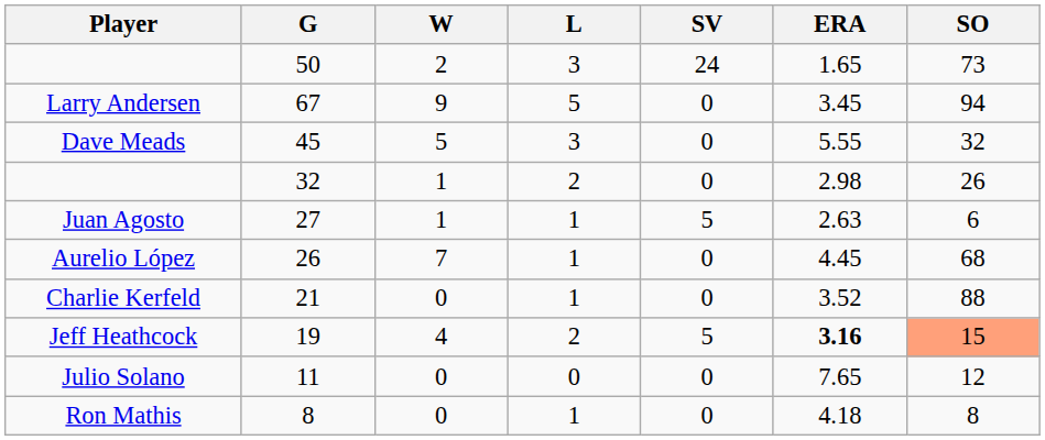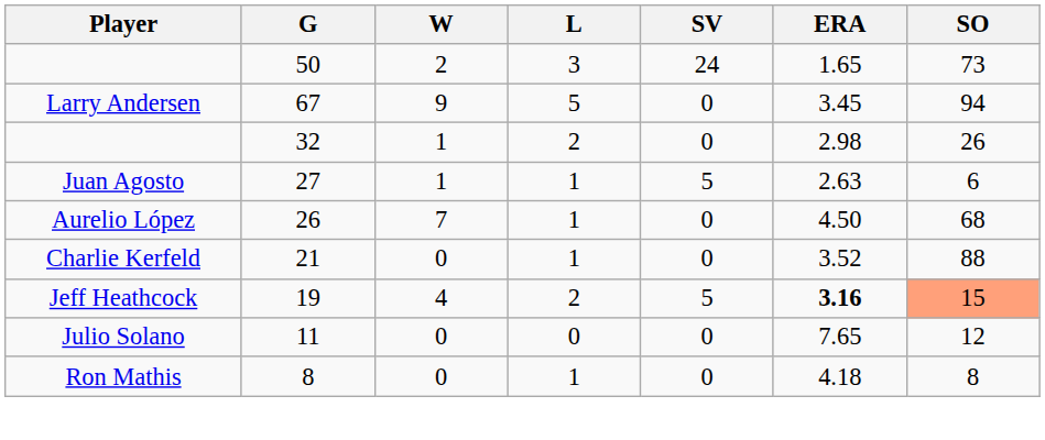- row: Dave Meads | 45 | 5 | 3 | 0 | 5.55 | 32
Aurelio López | ERA: 4.45 -> 4.50
